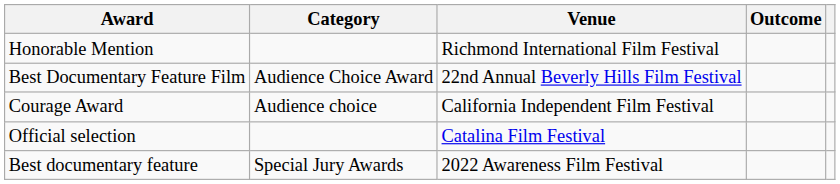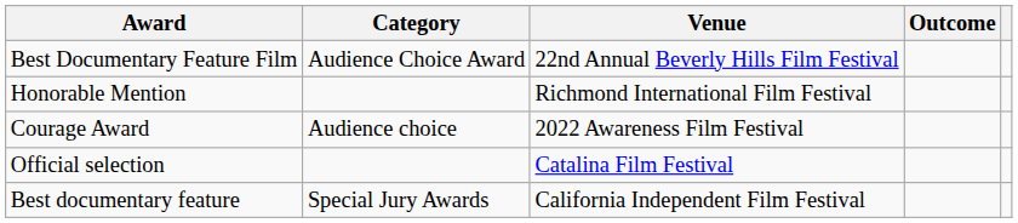rows swapped: Best Documentary Feature Film <-> Honorable Mention
Courage Award | Venue: California Independent Film Festival -> 2022 Awareness Film Festival
Best documentary feature | Venue: 2022 Awareness Film Festival -> California Independent Film Festival
